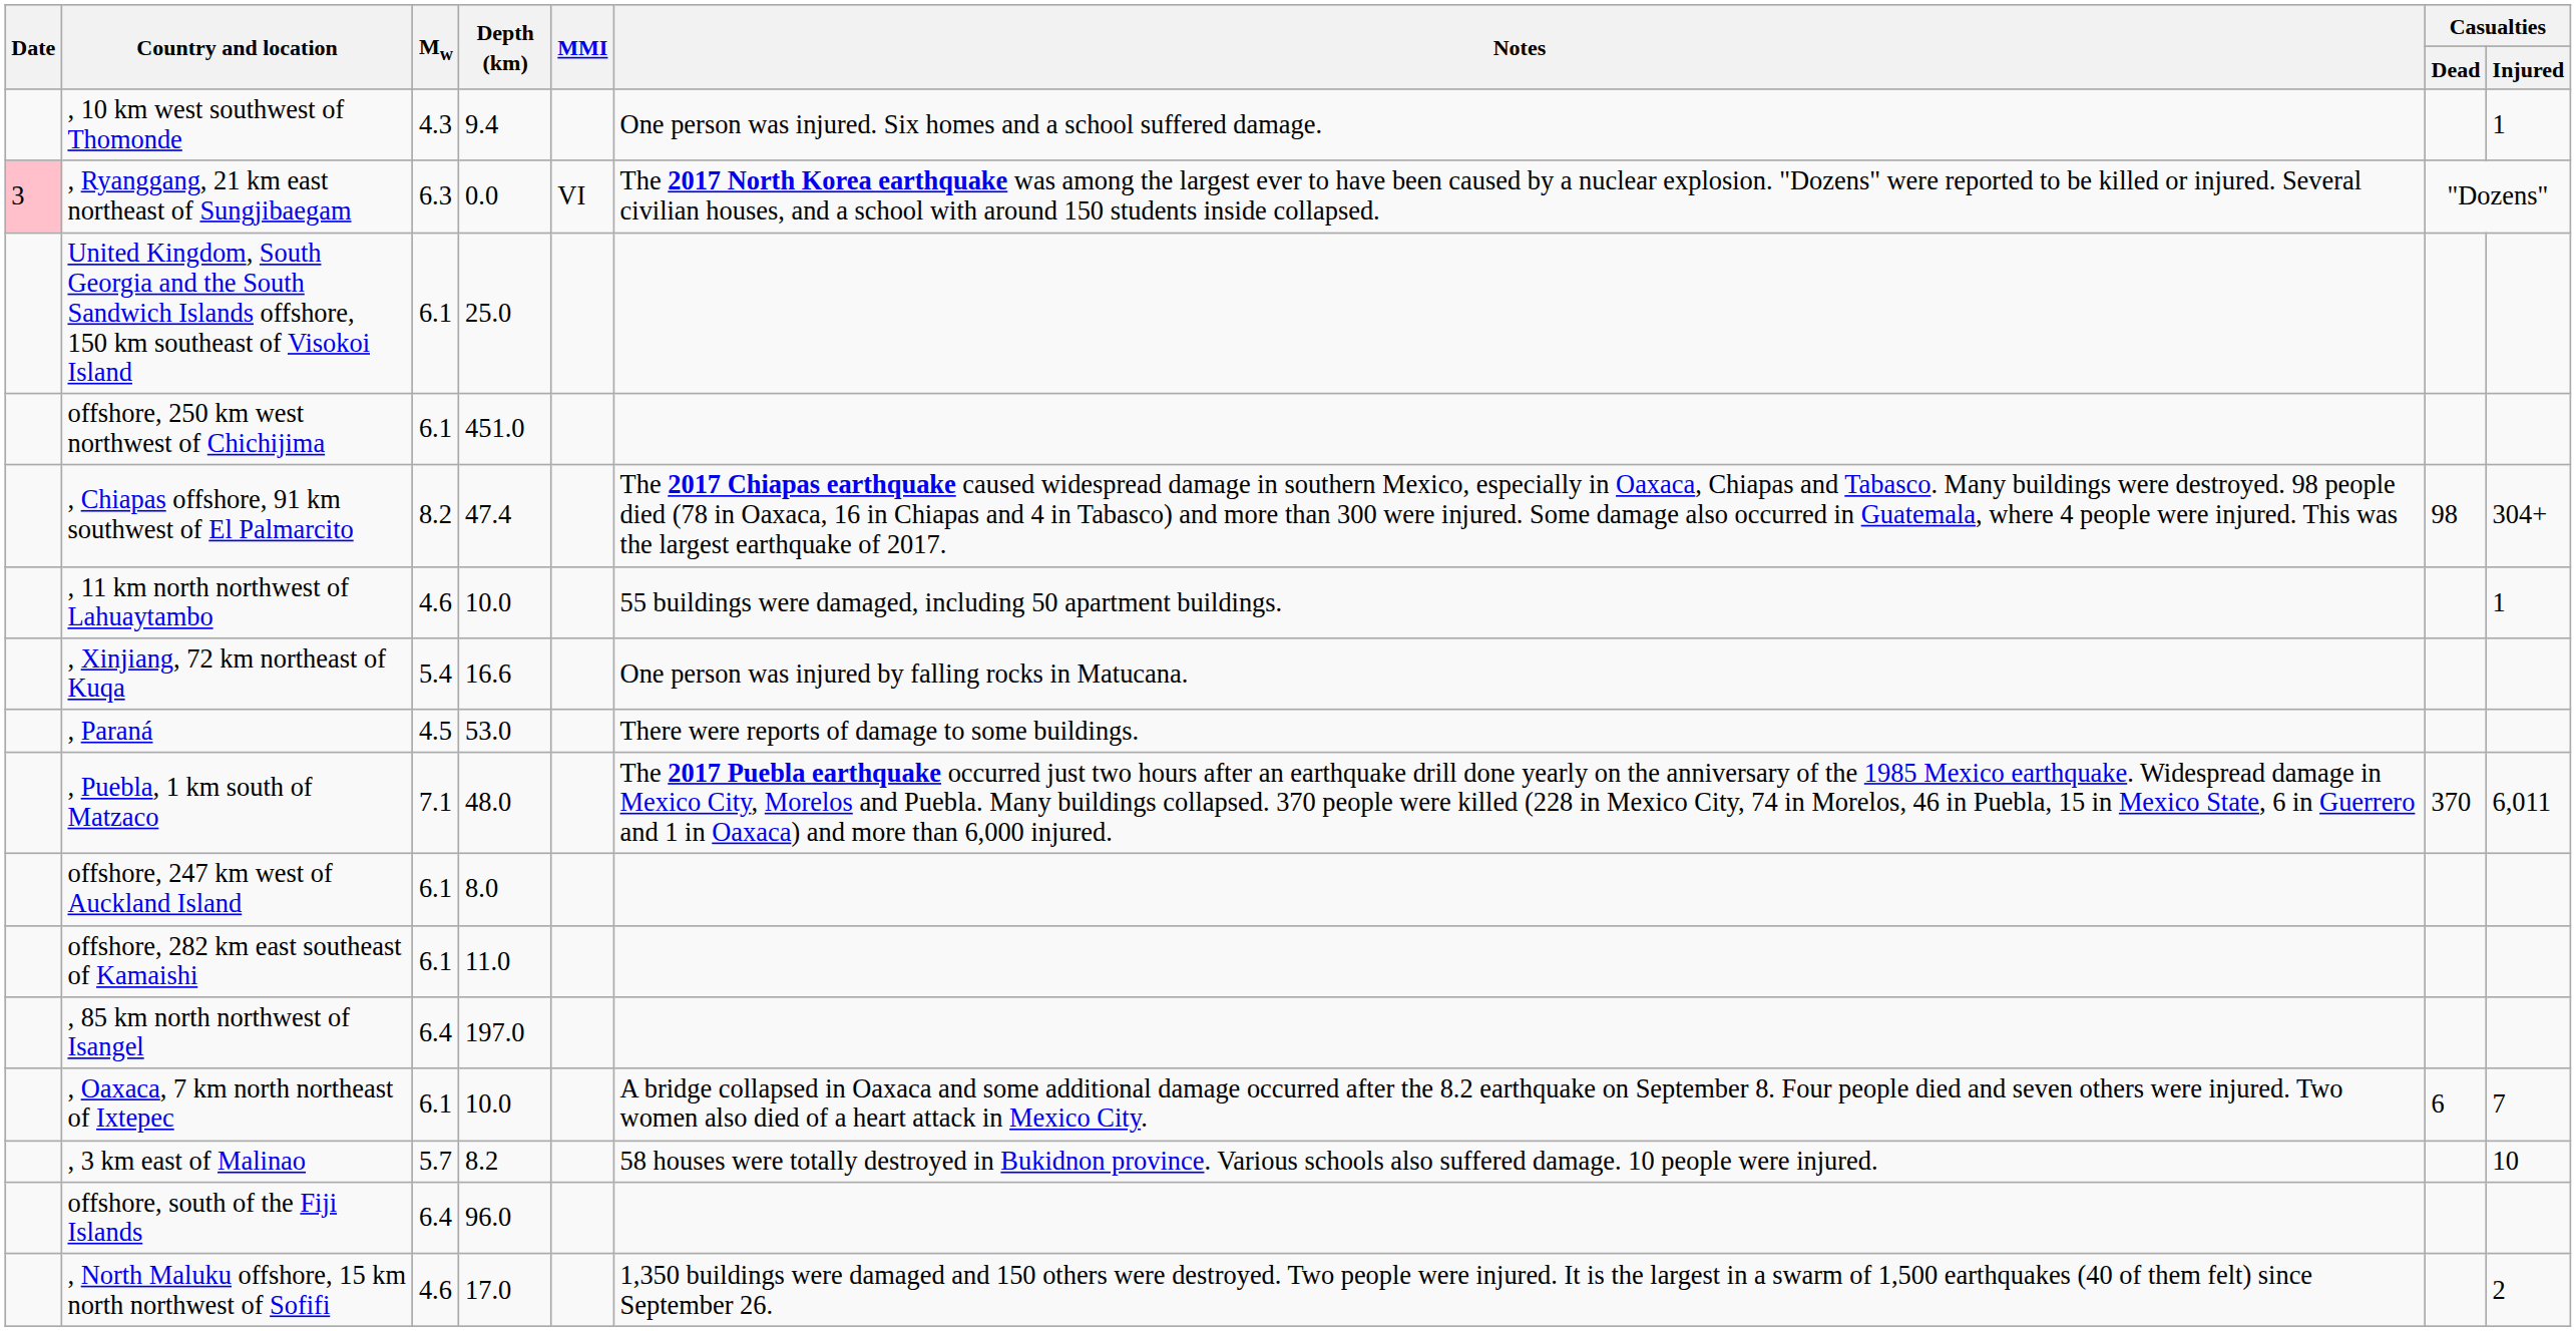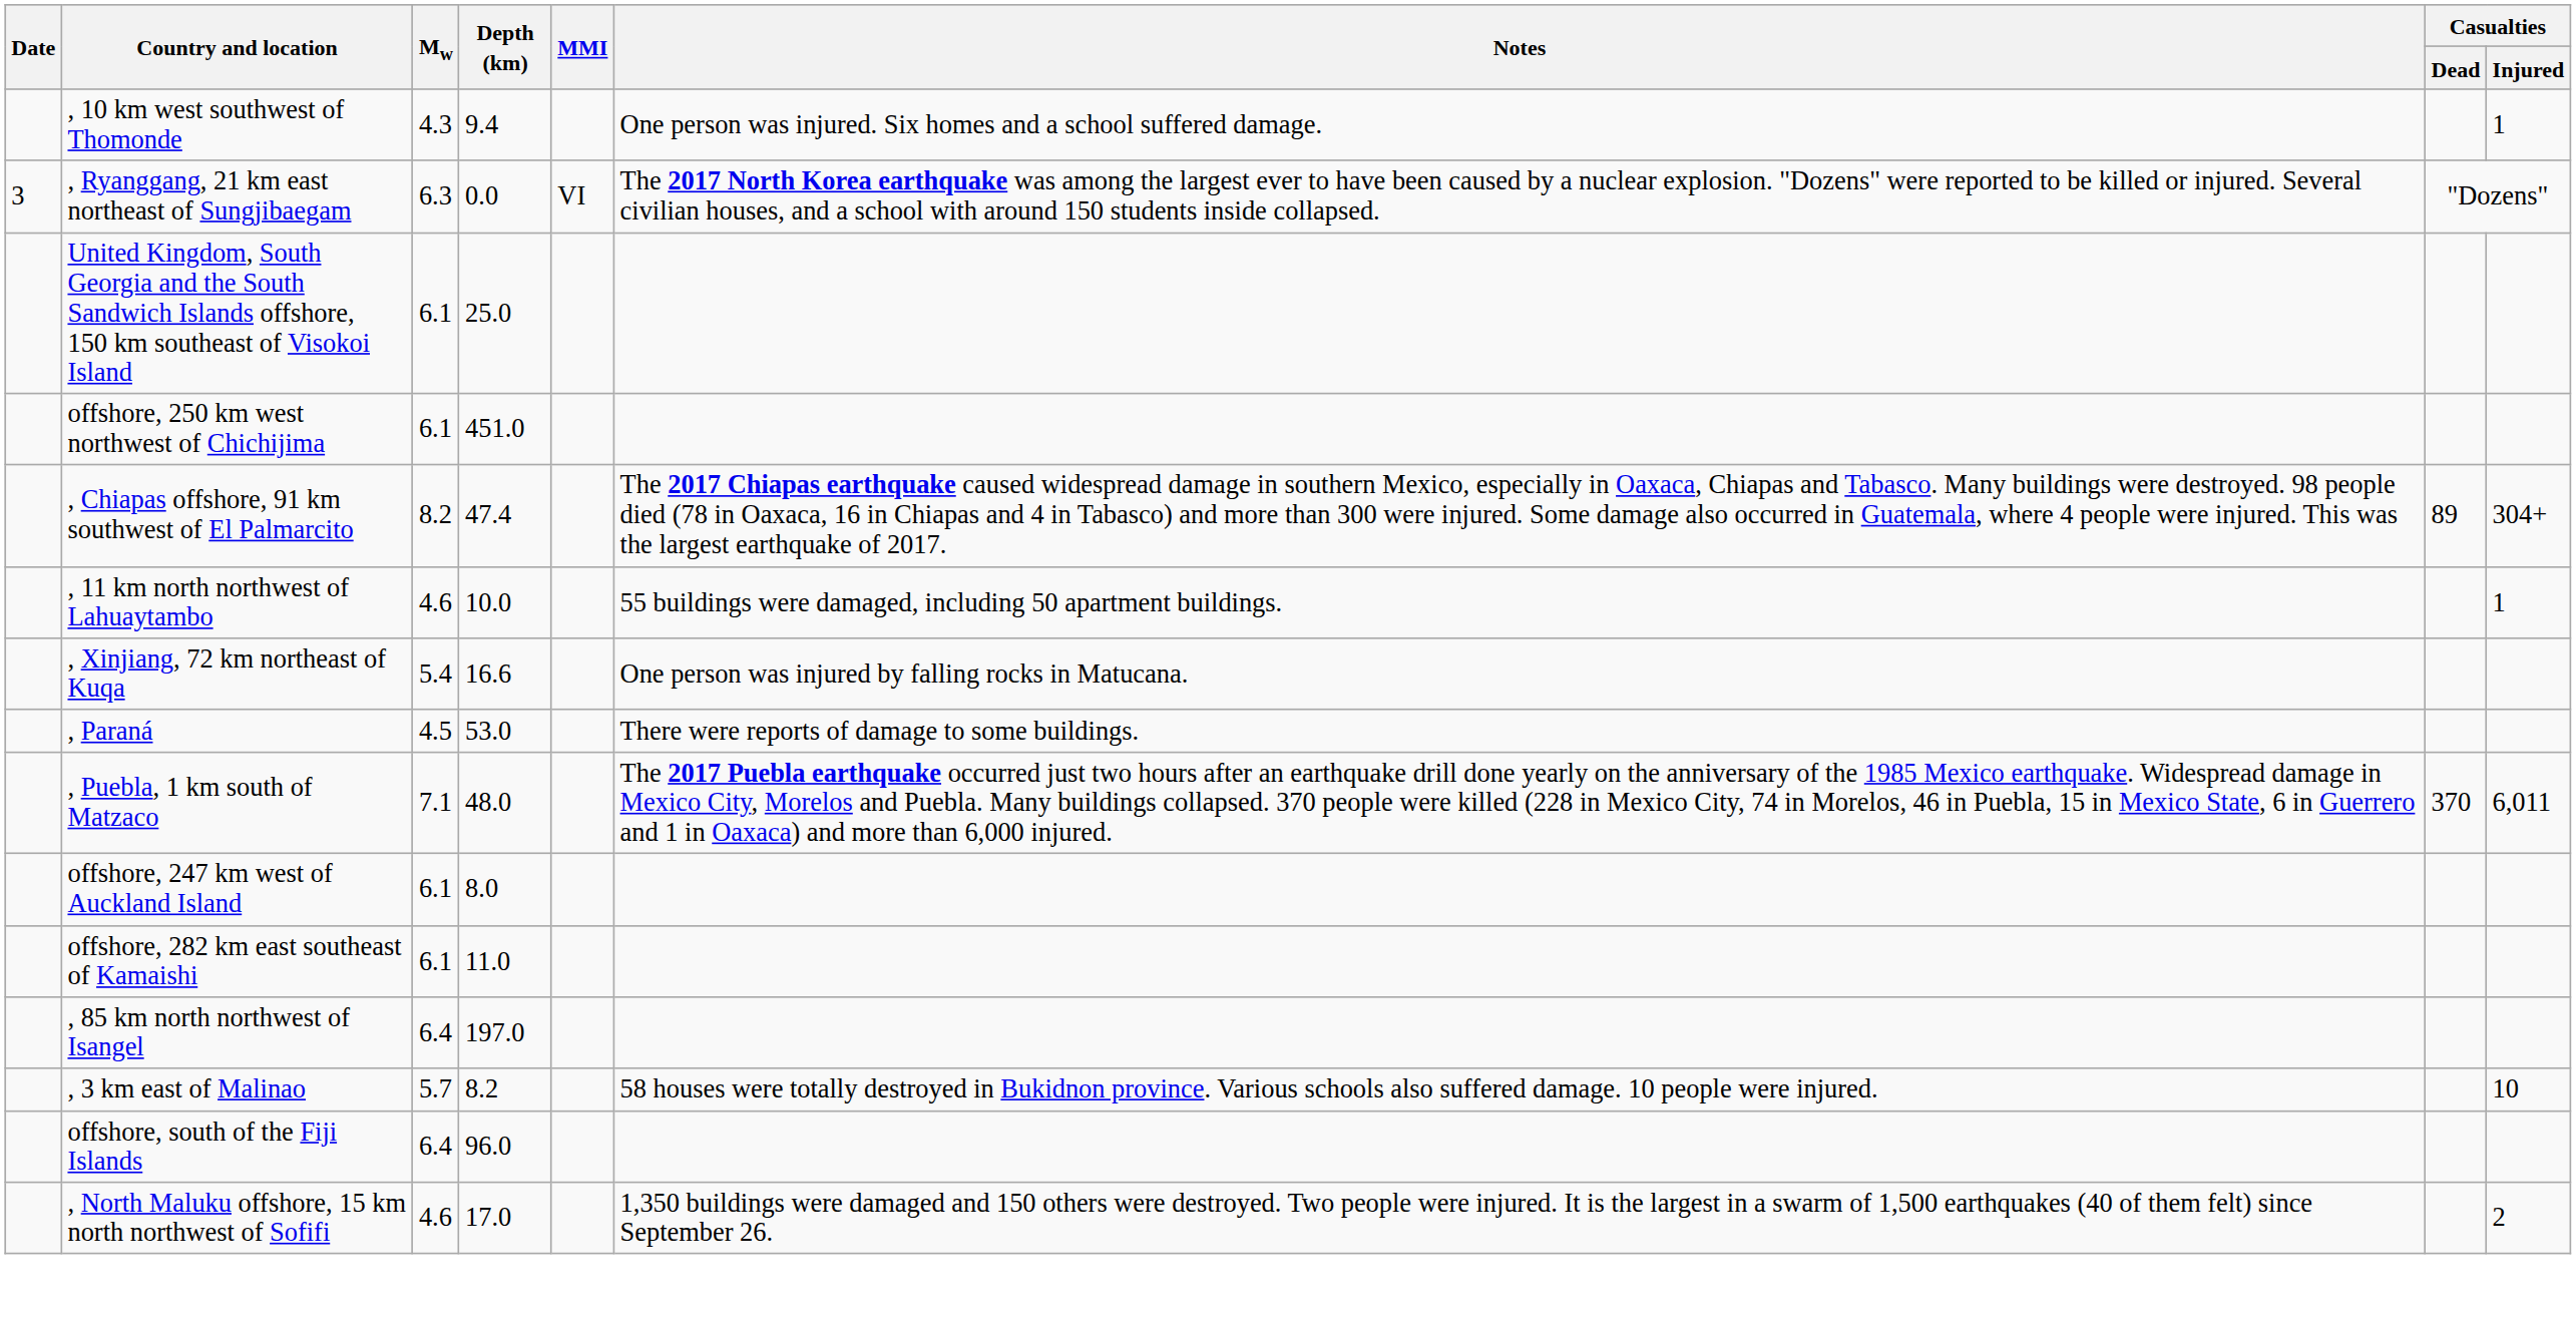, Ryanggang, 21 km east northeast of Sungjibaegam | Date: pink background -> no background
, Chiapas offshore, 91 km southwest of El Palmarcito | Casualties / Dead: 98 -> 89
- row: , Oaxaca, 7 km north northeast of Ixtepec | 6.1 | 10.0 | A bridge collapsed in Oaxaca and some additional damage occurred after the 8.2 earthquake on September 8. Four people died and seven others were injured. Two women also died of a heart attack in Mexico City. | 6 | 7
